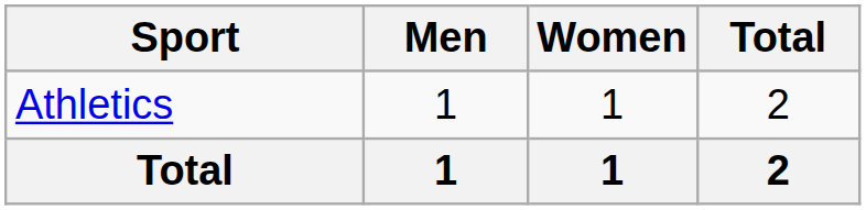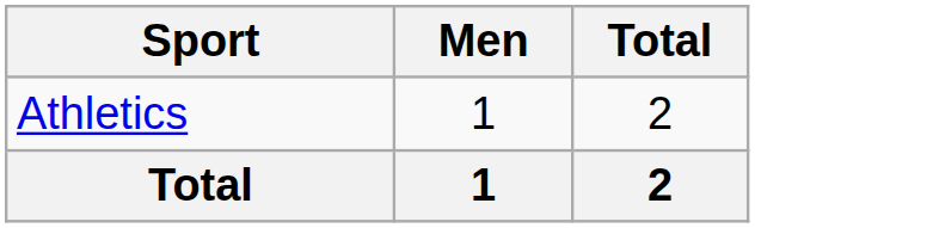- column: Women | 1 | 1
